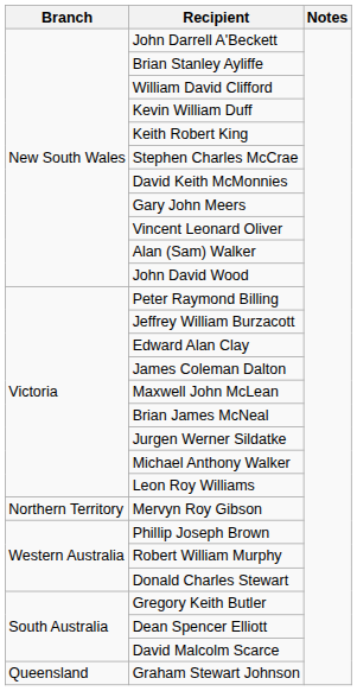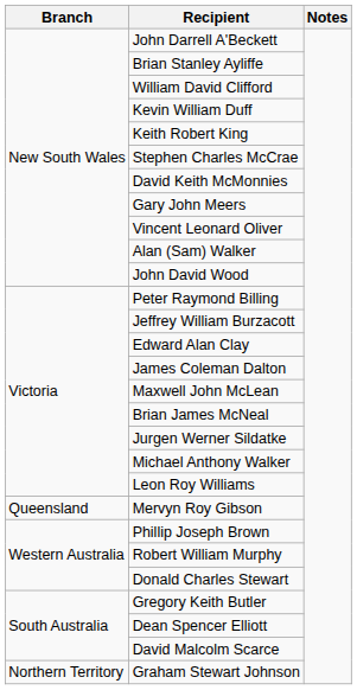Mervyn Roy Gibson | Branch: Northern Territory -> Queensland
Graham Stewart Johnson | Branch: Queensland -> Northern Territory
